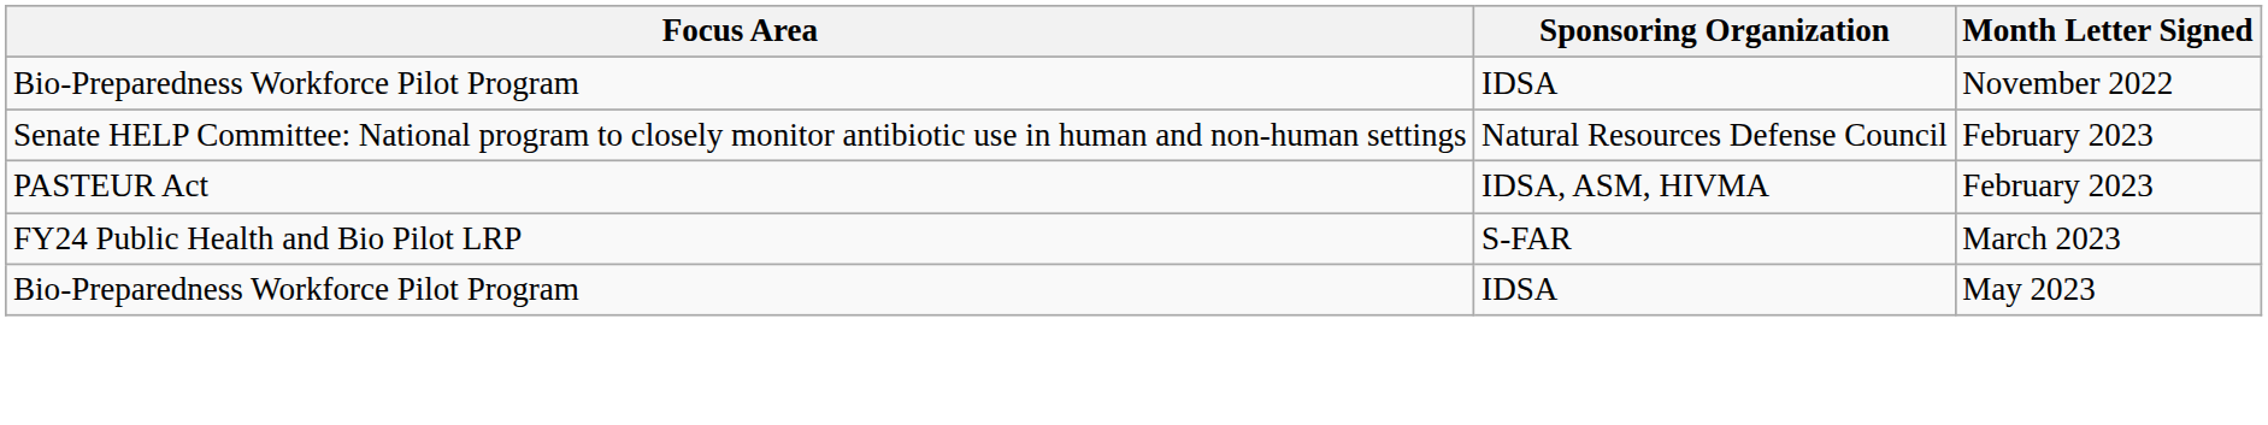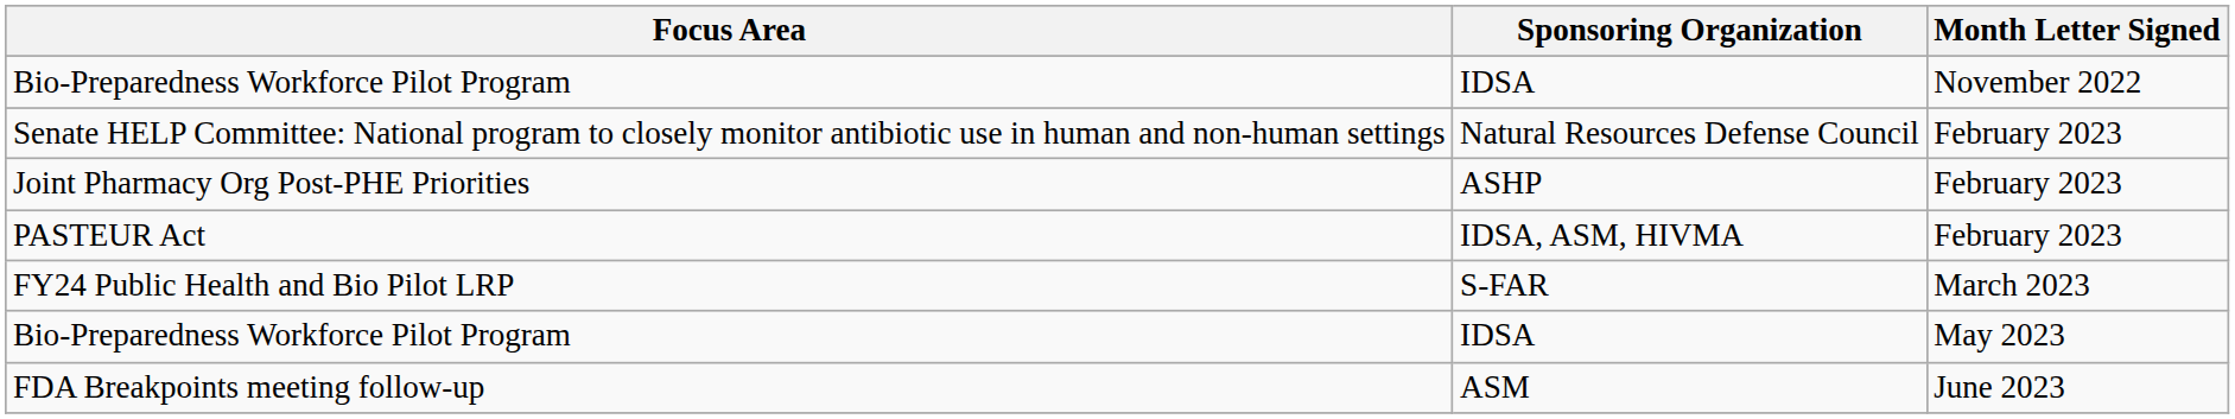+ row: Joint Pharmacy Org Post-PHE Priorities | ASHP | February 2023
+ row: FDA Breakpoints meeting follow-up | ASM | June 2023
